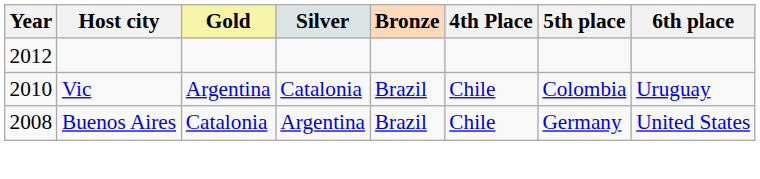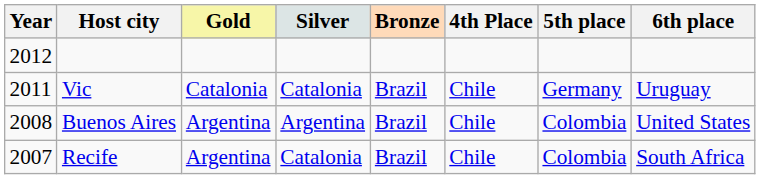Vic | Year: 2010 -> 2011
Vic | Gold: Argentina -> Catalonia
Vic | 5th place: Colombia -> Germany
Buenos Aires | Gold: Catalonia -> Argentina
Buenos Aires | 5th place: Germany -> Colombia
+ row: 2007 | Recife | Argentina | Catalonia | Brazil | Chile | Colombia | South Africa
